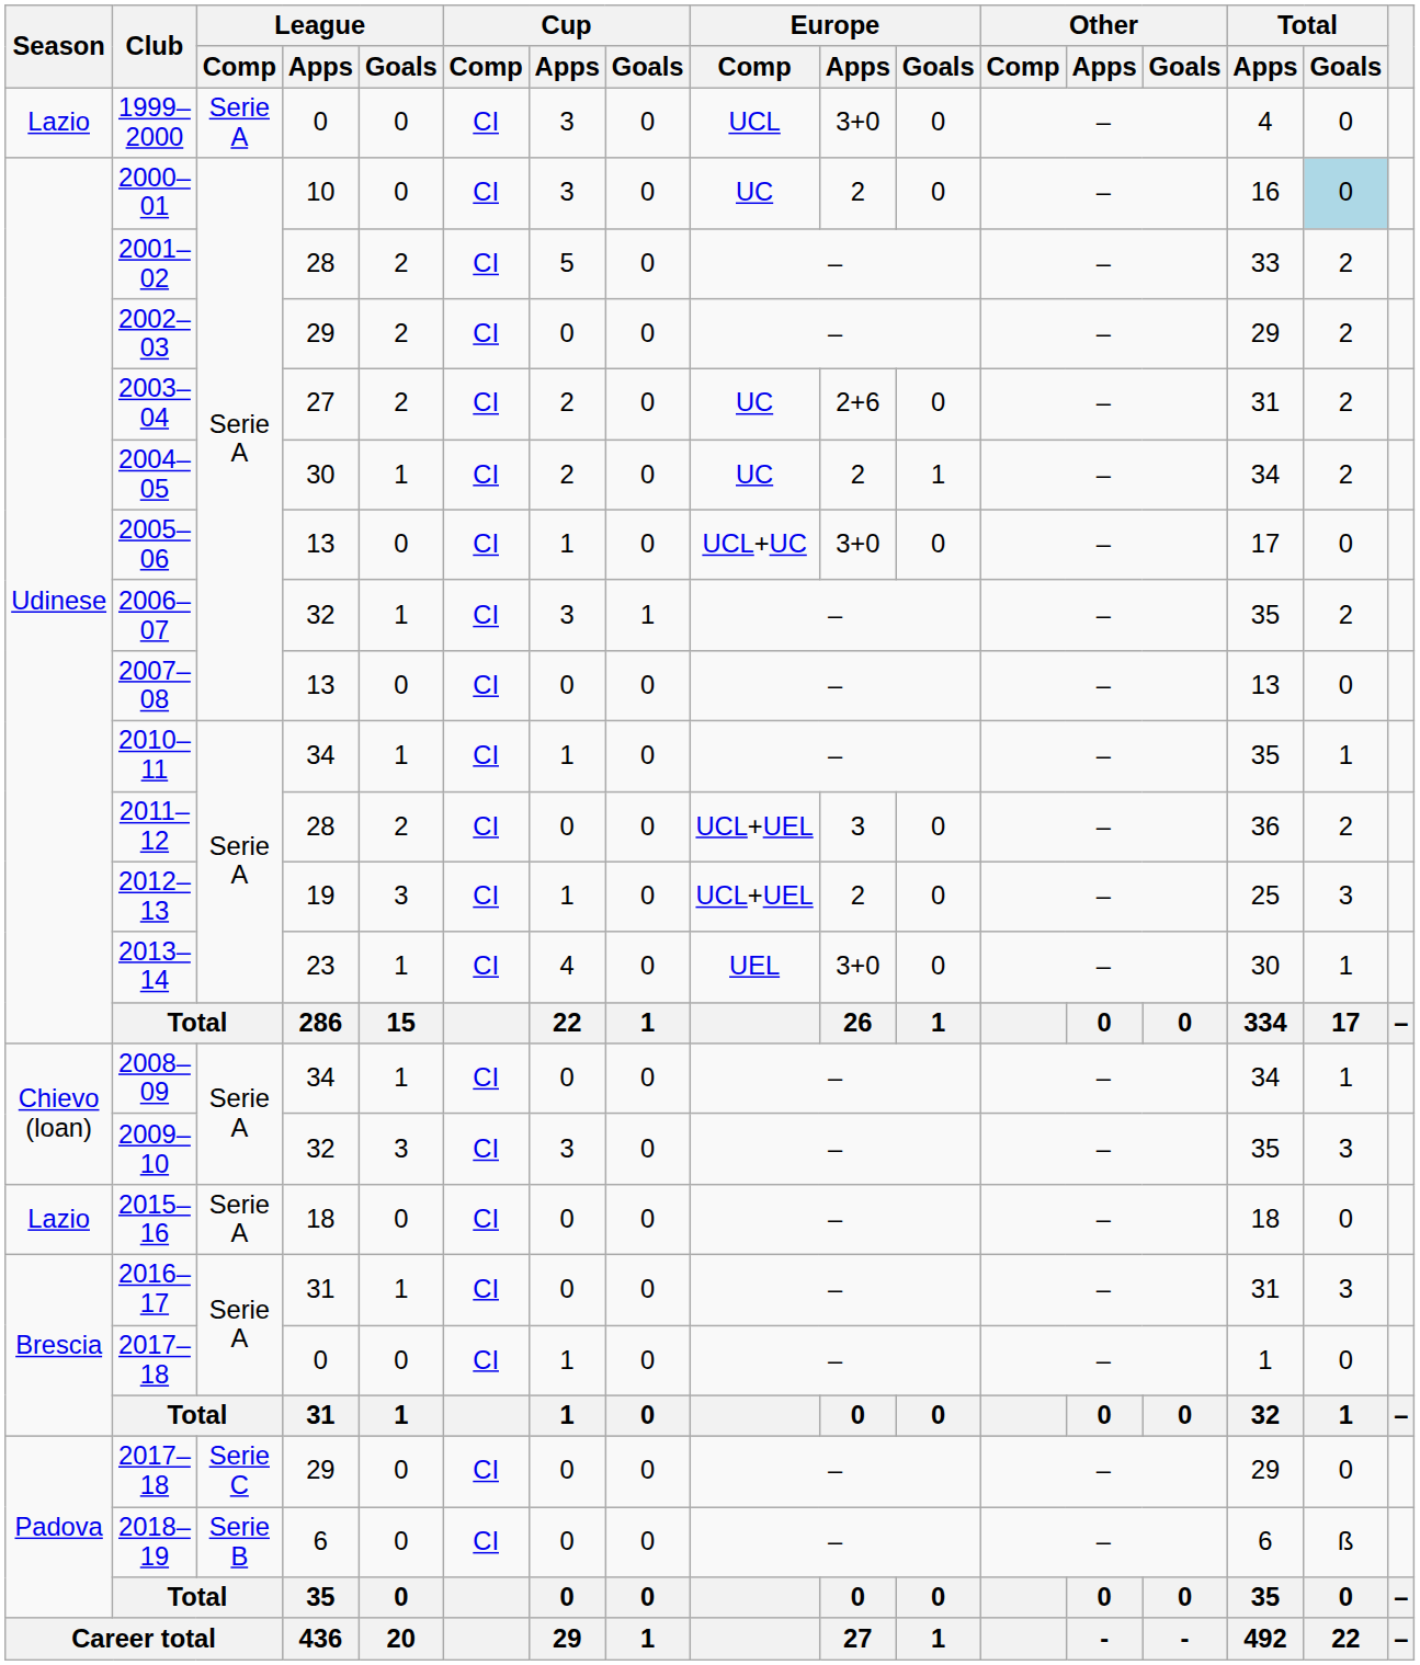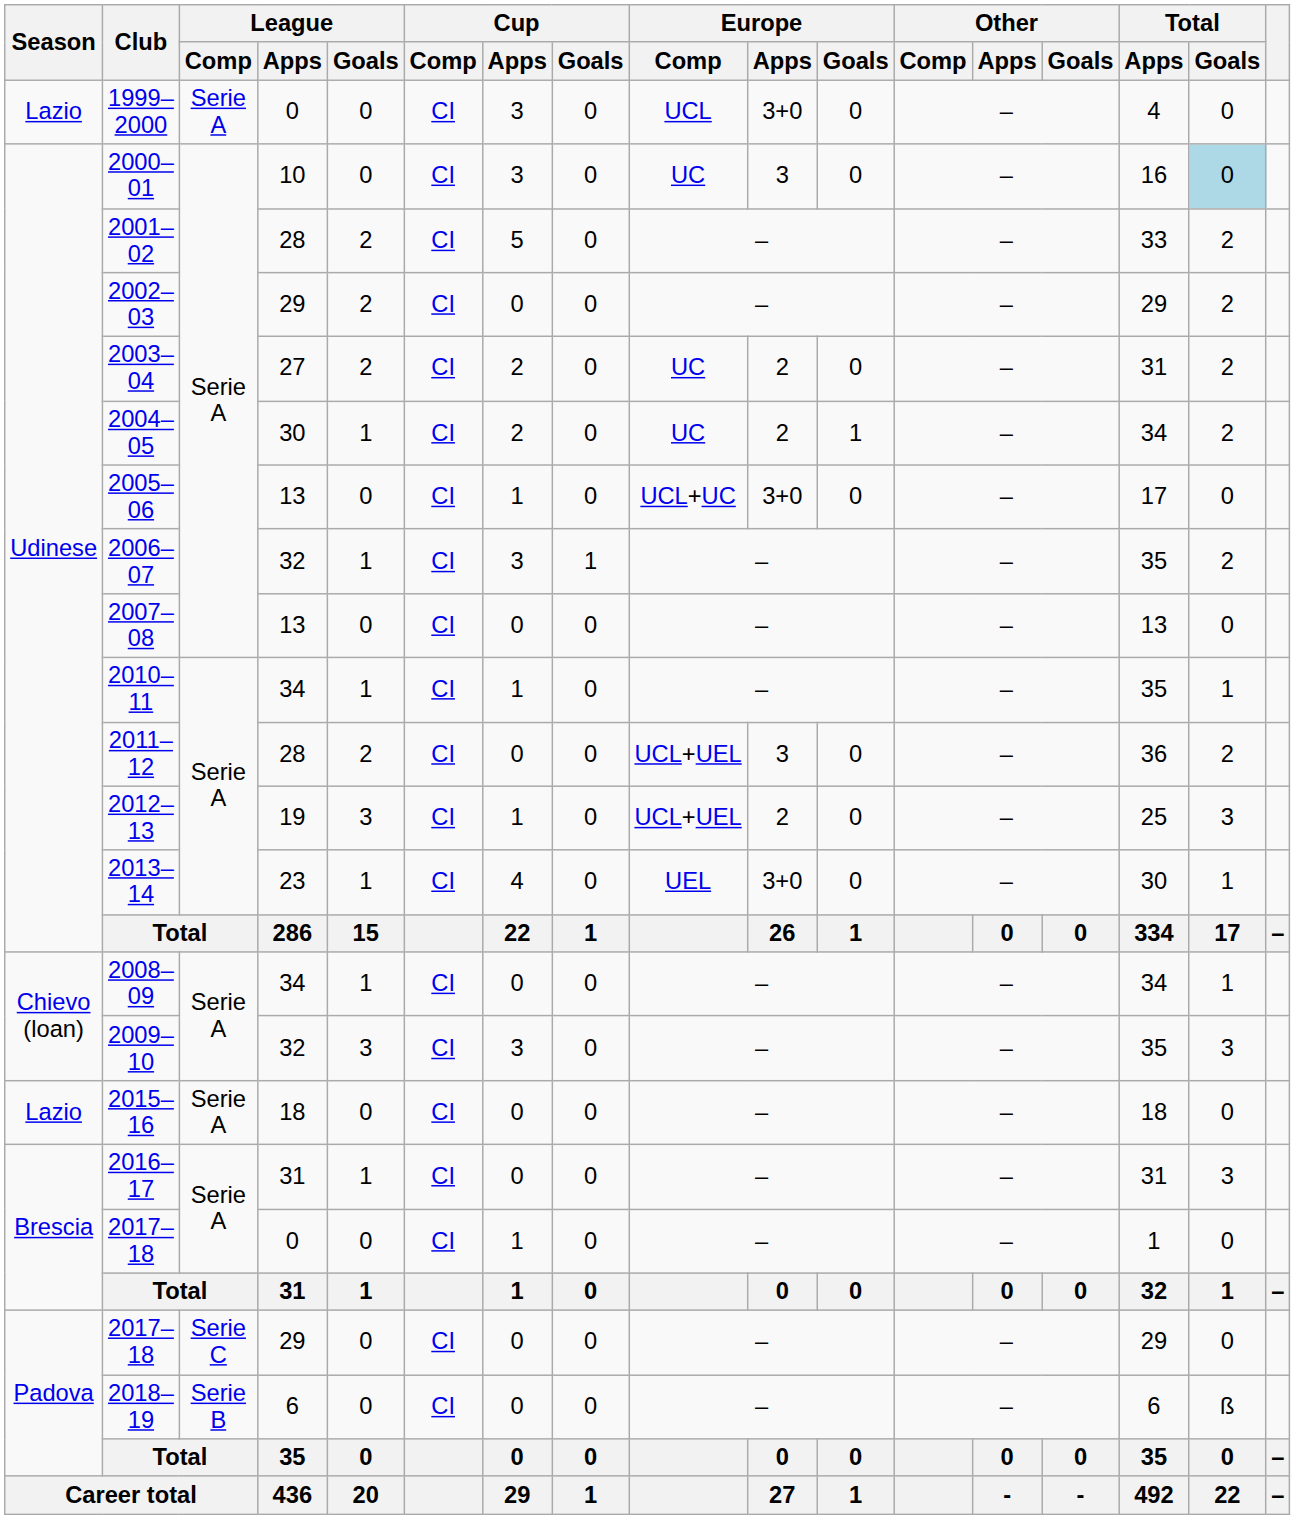2000–01 | Europe / Apps: 2 -> 3
2003–04 | Europe / Apps: 2+6 -> 2
